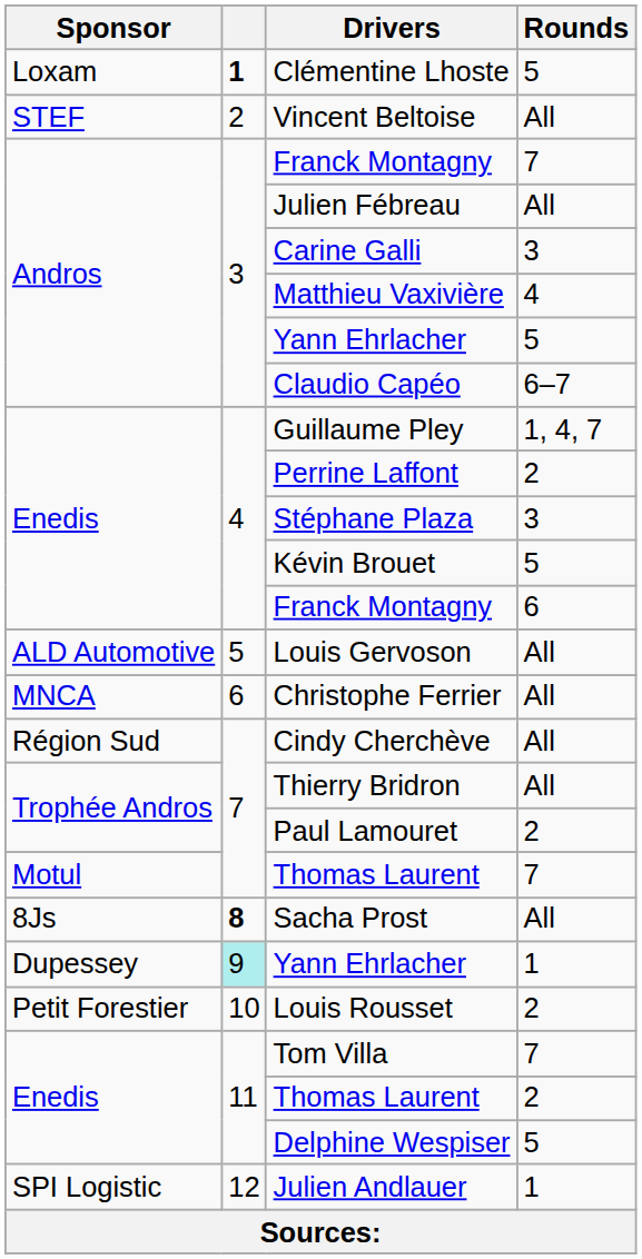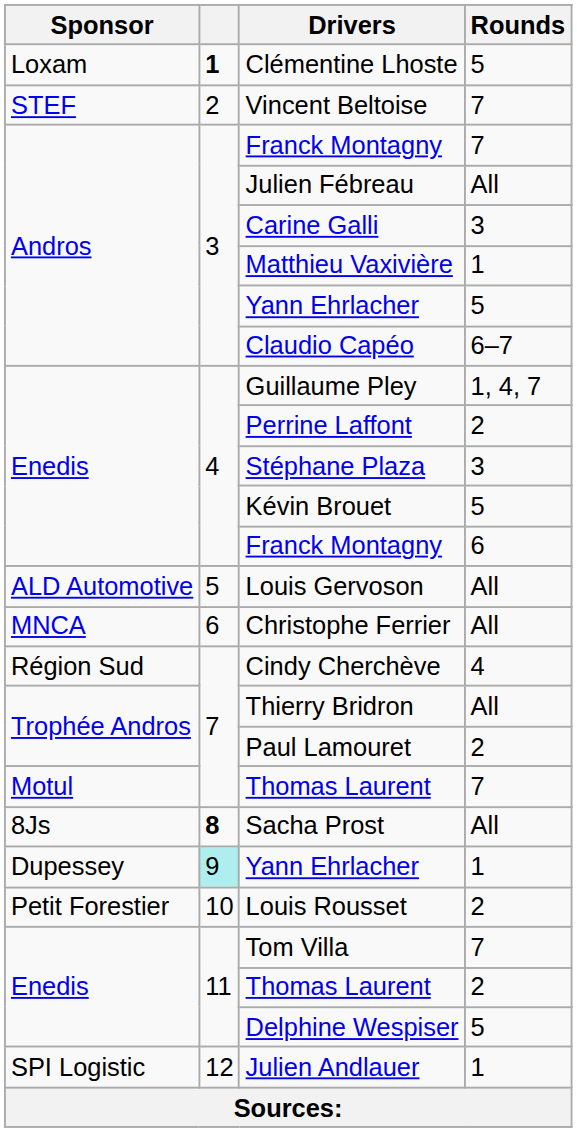Vincent Beltoise | Rounds: All -> 7
Matthieu Vaxivière | Rounds: 4 -> 1
Cindy Cherchève | Rounds: All -> 4
